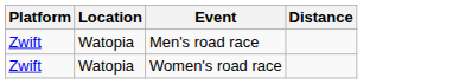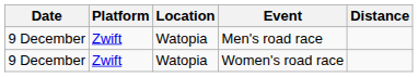+ column: Date | 9 December | 9 December
